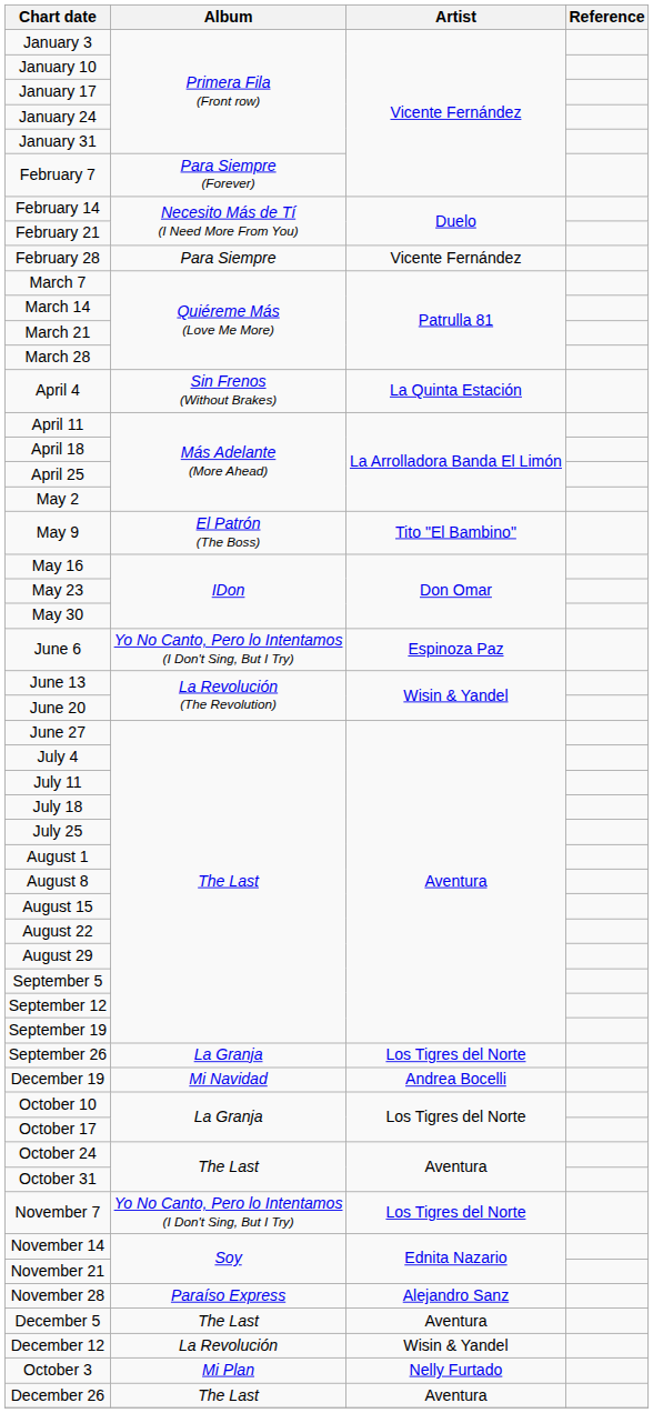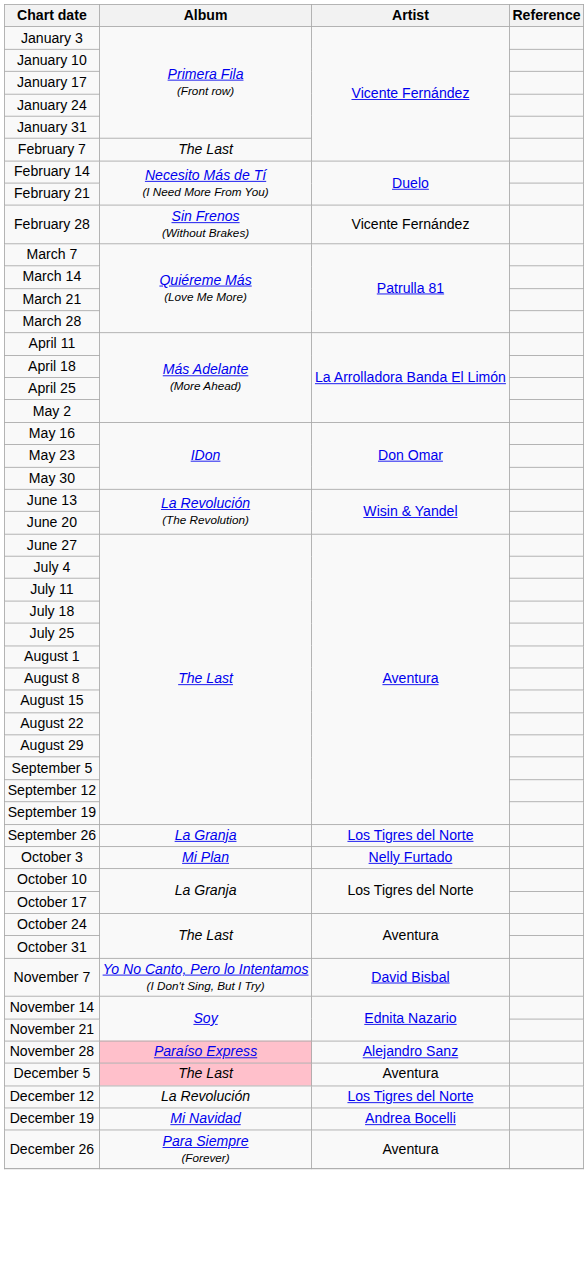February 7 | Album: Para Siempre (Forever) -> The Last
February 28 | Album: Para Siempre -> Sin Frenos (Without Brakes)
- row: April 4 | Sin Frenos (Without Brakes) | La Quinta Estación
- row: May 9 | El Patrón (The Boss) | Tito "El Bambino"
- row: June 6 | Yo No Canto, Pero lo Intentamos (I Don't Sing, But I Try) | Espinoza Paz
rows swapped: October 3 <-> December 19
November 7 | Artist: Los Tigres del Norte -> David Bisbal
November 28 | Album: no background -> pink background
December 5 | Album: no background -> pink background
December 12 | Artist: Wisin & Yandel -> Los Tigres del Norte
December 26 | Album: The Last -> Para Siempre (Forever)
